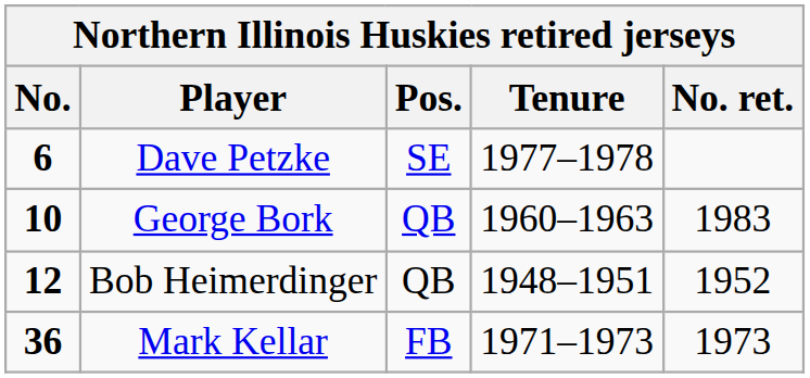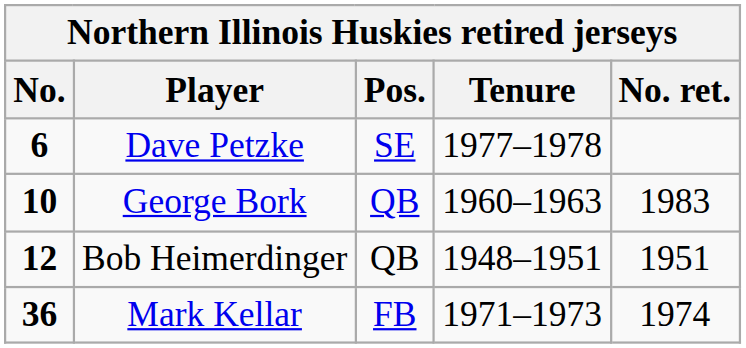Bob Heimerdinger | No. ret.: 1952 -> 1951
Mark Kellar | No. ret.: 1973 -> 1974
